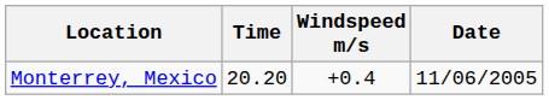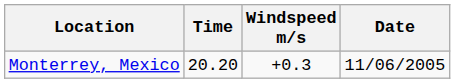Monterrey, Mexico | Windspeed m/s: +0.4 -> +0.3
